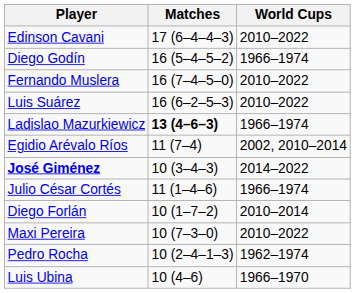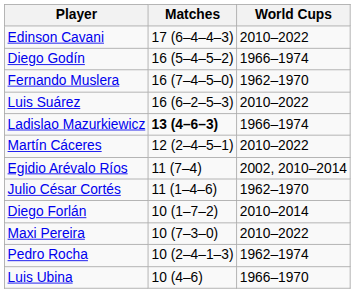Fernando Muslera | World Cups: 2010–2022 -> 1962–1970
+ row: Martín Cáceres | 12 (2–4–5–1) | 2010–2022
- row: José Giménez | 10 (3–4–3) | 2014–2022
Julio César Cortés | World Cups: 1966–1974 -> 1962–1970
